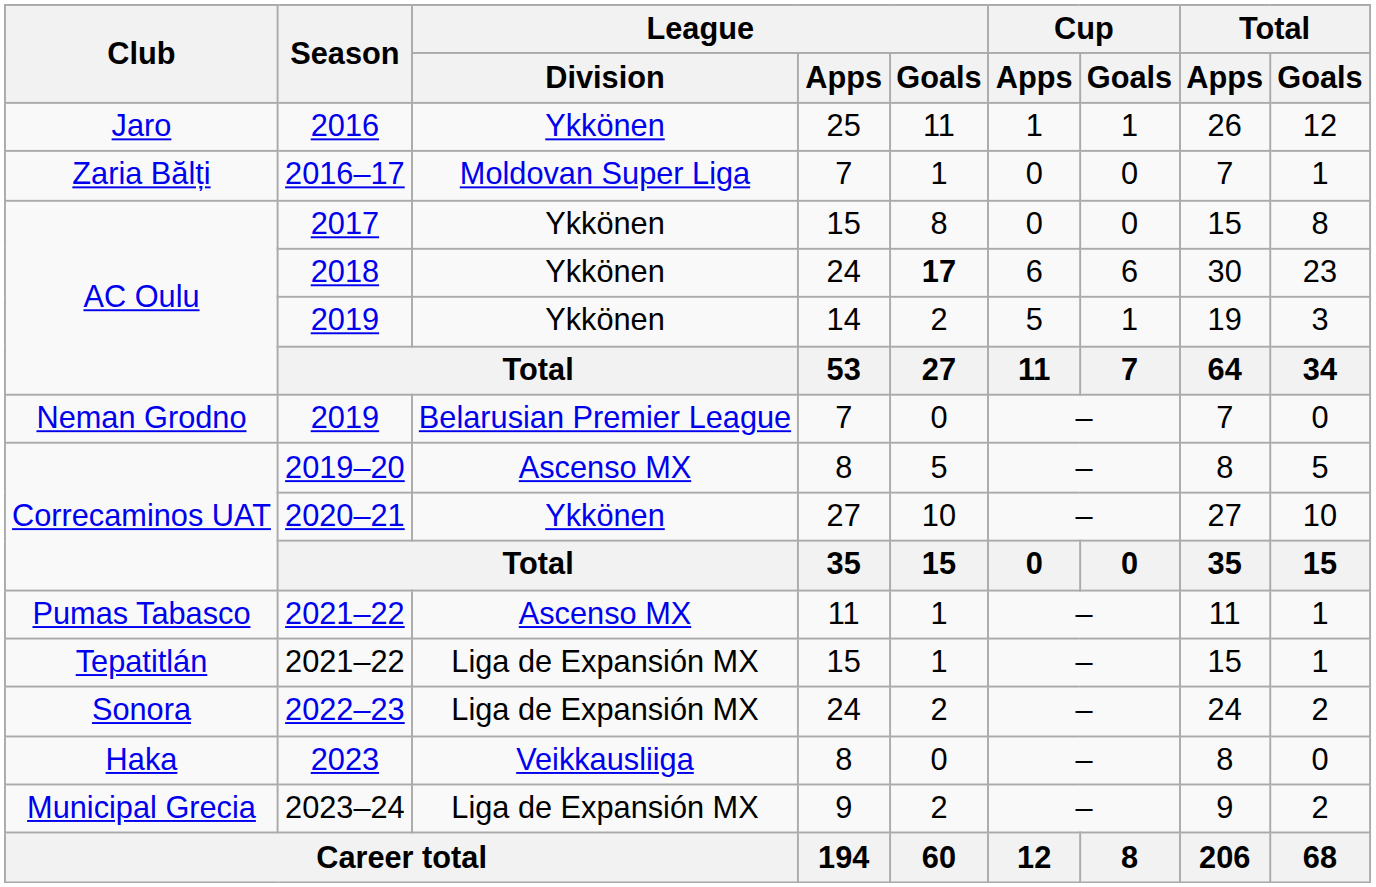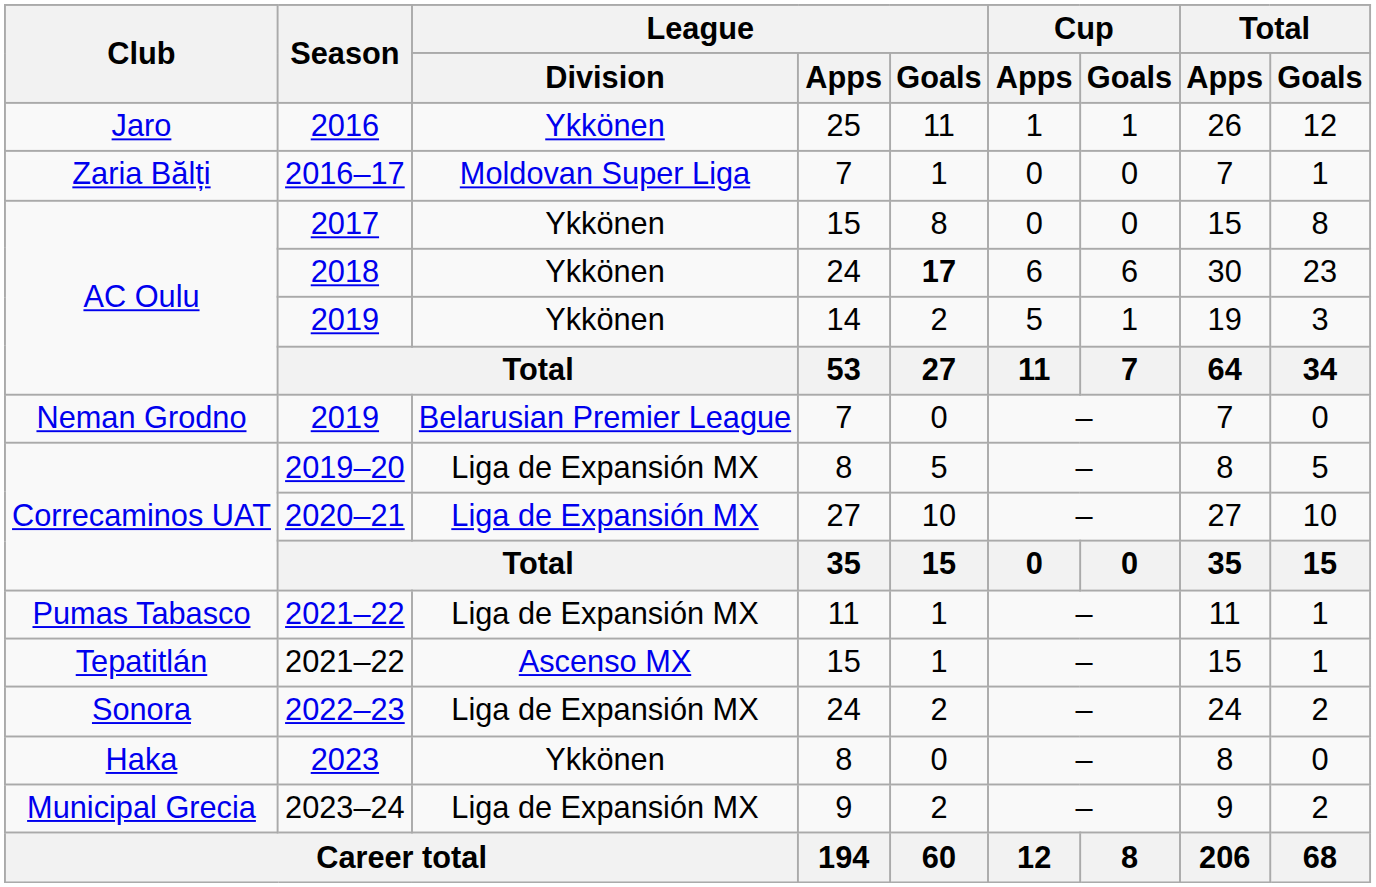2019–20 | League / Division: Ascenso MX -> Liga de Expansión MX
2020–21 | League / Division: Ykkönen -> Liga de Expansión MX
Pumas Tabasco / 2021–22 | League / Division: Ascenso MX -> Liga de Expansión MX
Tepatitlán / 2021–22 | League / Division: Liga de Expansión MX -> Ascenso MX
2023 | League / Division: Veikkausliiga -> Ykkönen
